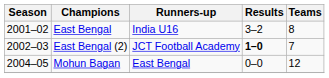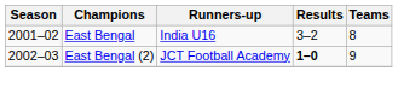East Bengal (2) | Teams: 7 -> 9
- row: 2004–05 | Mohun Bagan | East Bengal | 0–0 | 12
